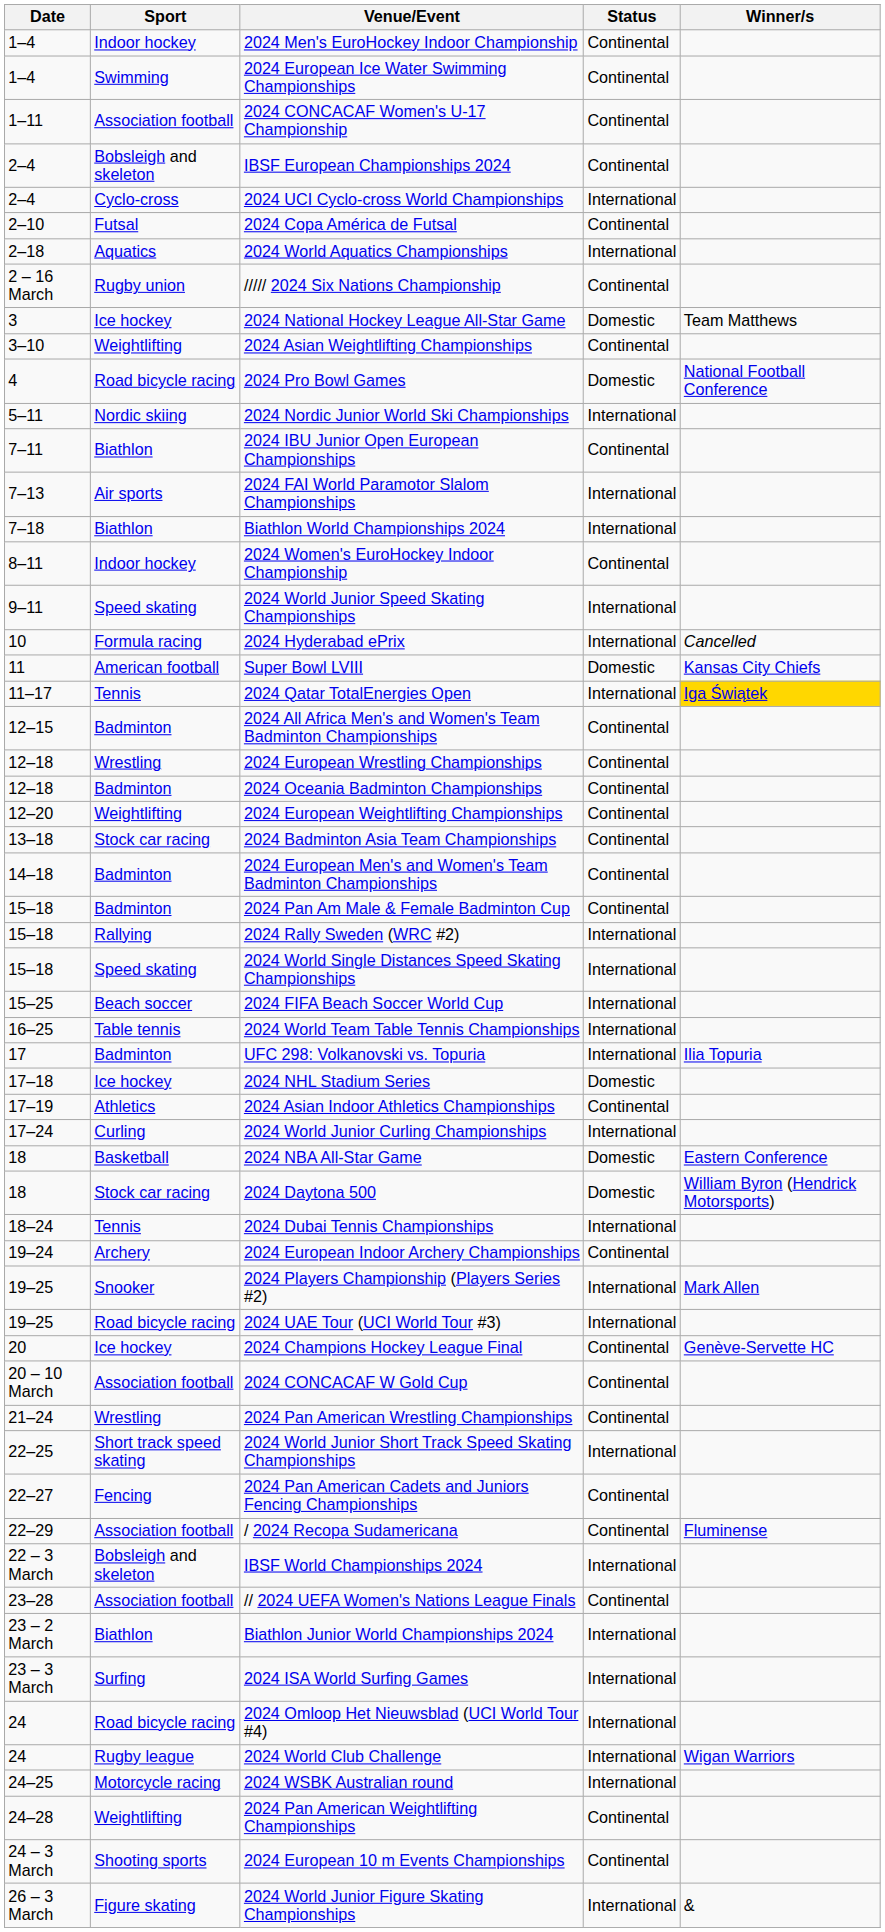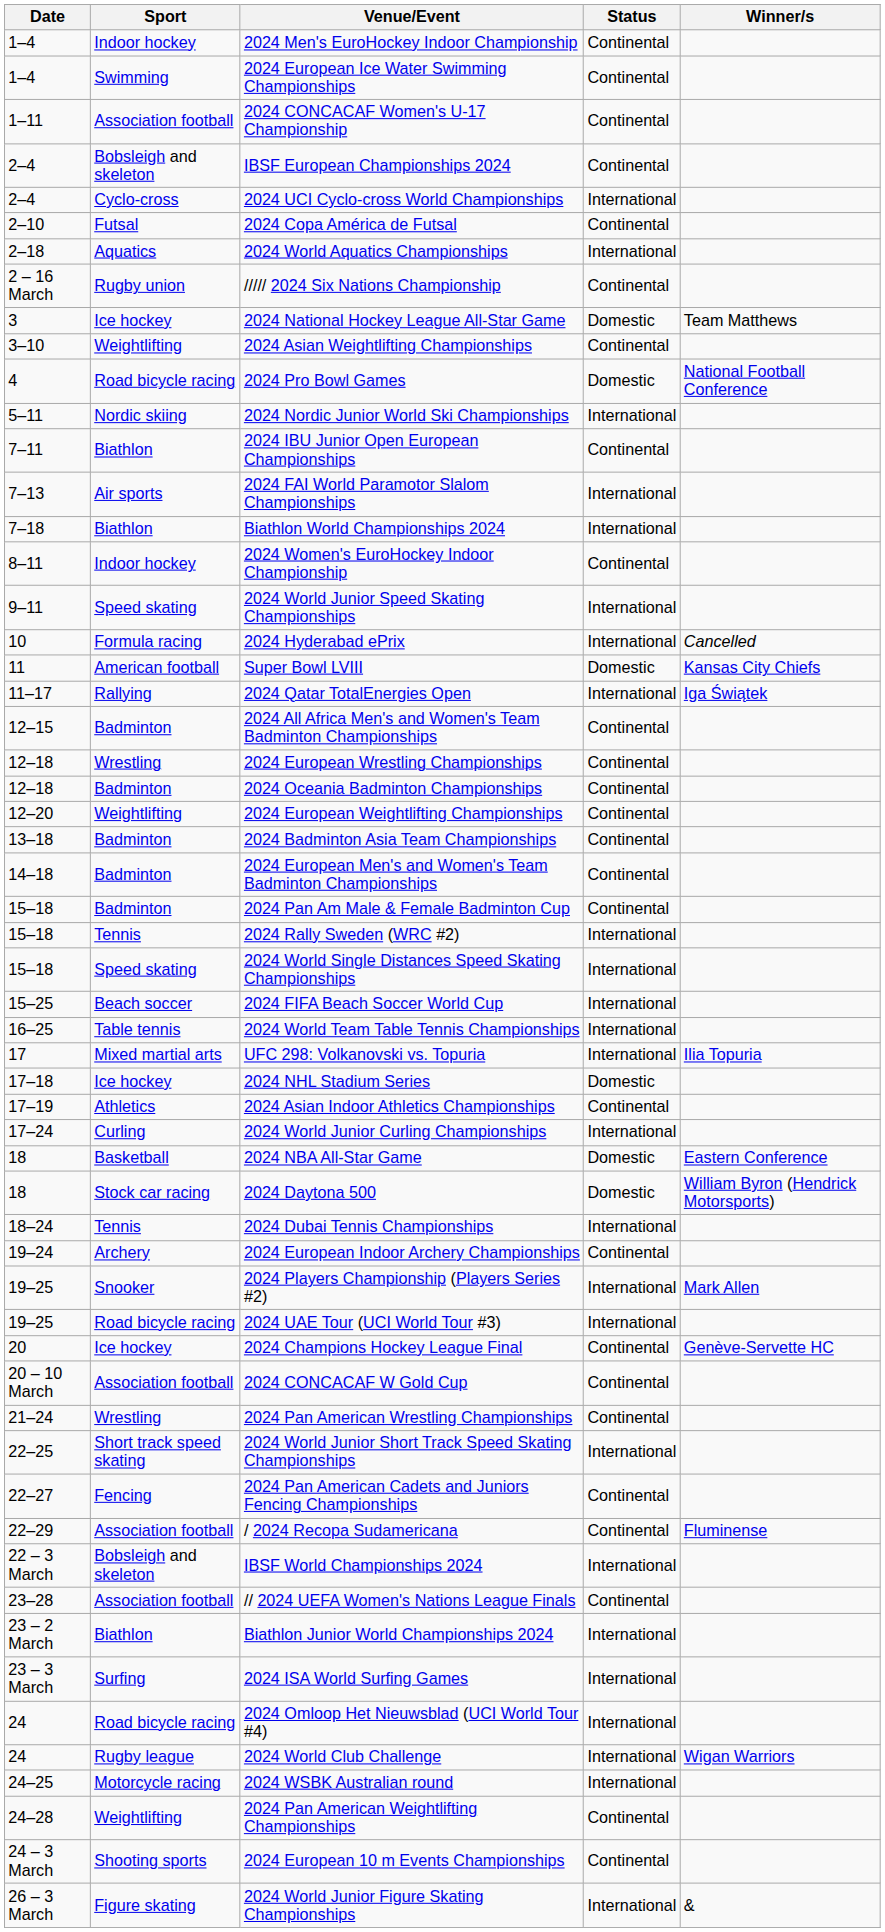2024 Qatar TotalEnergies Open | Sport: Tennis -> Rallying
2024 Qatar TotalEnergies Open | Winner/s: gold background -> no background
2024 Badminton Asia Team Championships | Sport: Stock car racing -> Badminton
2024 Rally Sweden (WRC #2) | Sport: Rallying -> Tennis
UFC 298: Volkanovski vs. Topuria | Sport: Badminton -> Mixed martial arts
